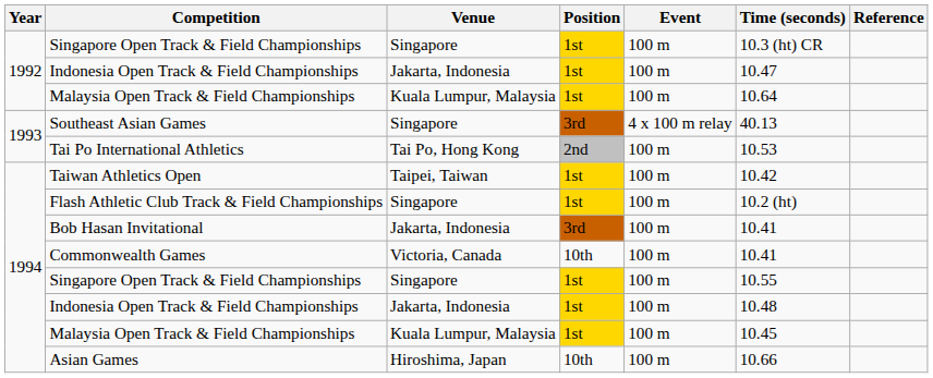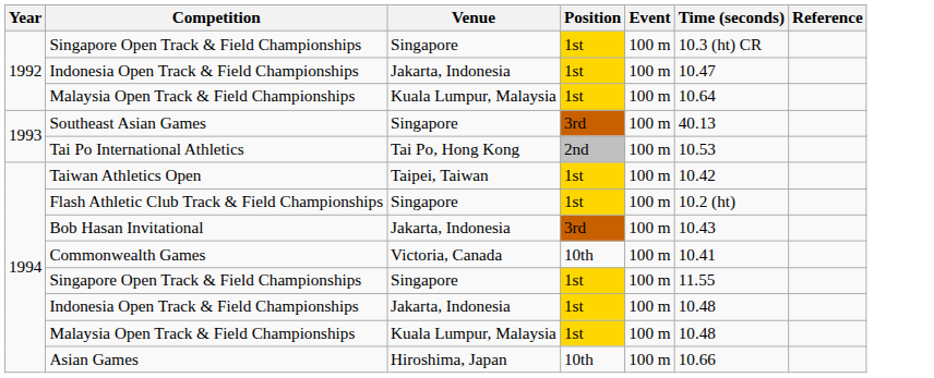Southeast Asian Games | Event: 4 x 100 m relay -> 100 m
Bob Hasan Invitational | Time (seconds): 10.41 -> 10.43
1994 / Singapore Open Track & Field Championships | Time (seconds): 10.55 -> 11.55
1994 / Malaysia Open Track & Field Championships | Time (seconds): 10.45 -> 10.48
